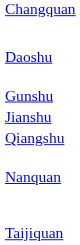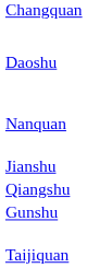rows swapped: Gunshu <-> Nanquan
